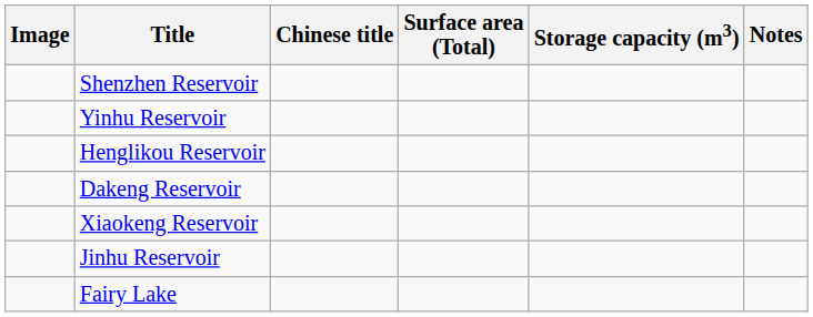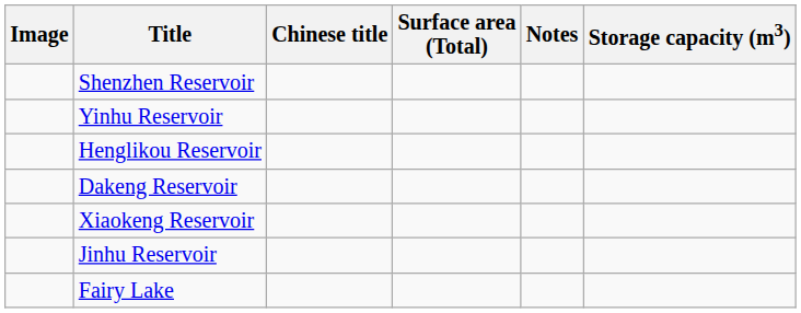columns swapped: Storage capacity (m3) <-> Notes
